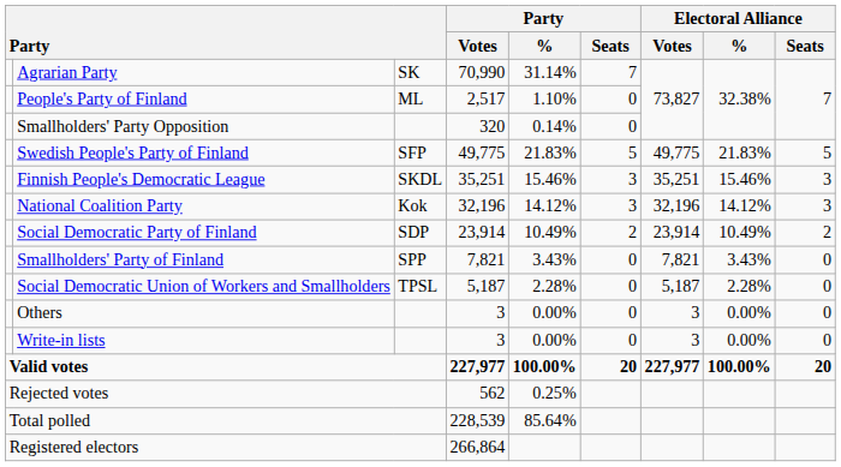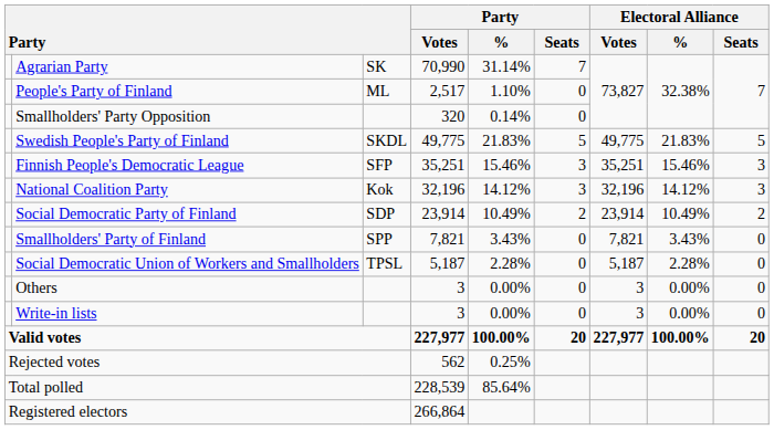Swedish People's Party of Finland | column 3: SFP -> SKDL
Finnish People's Democratic League | column 3: SKDL -> SFP
